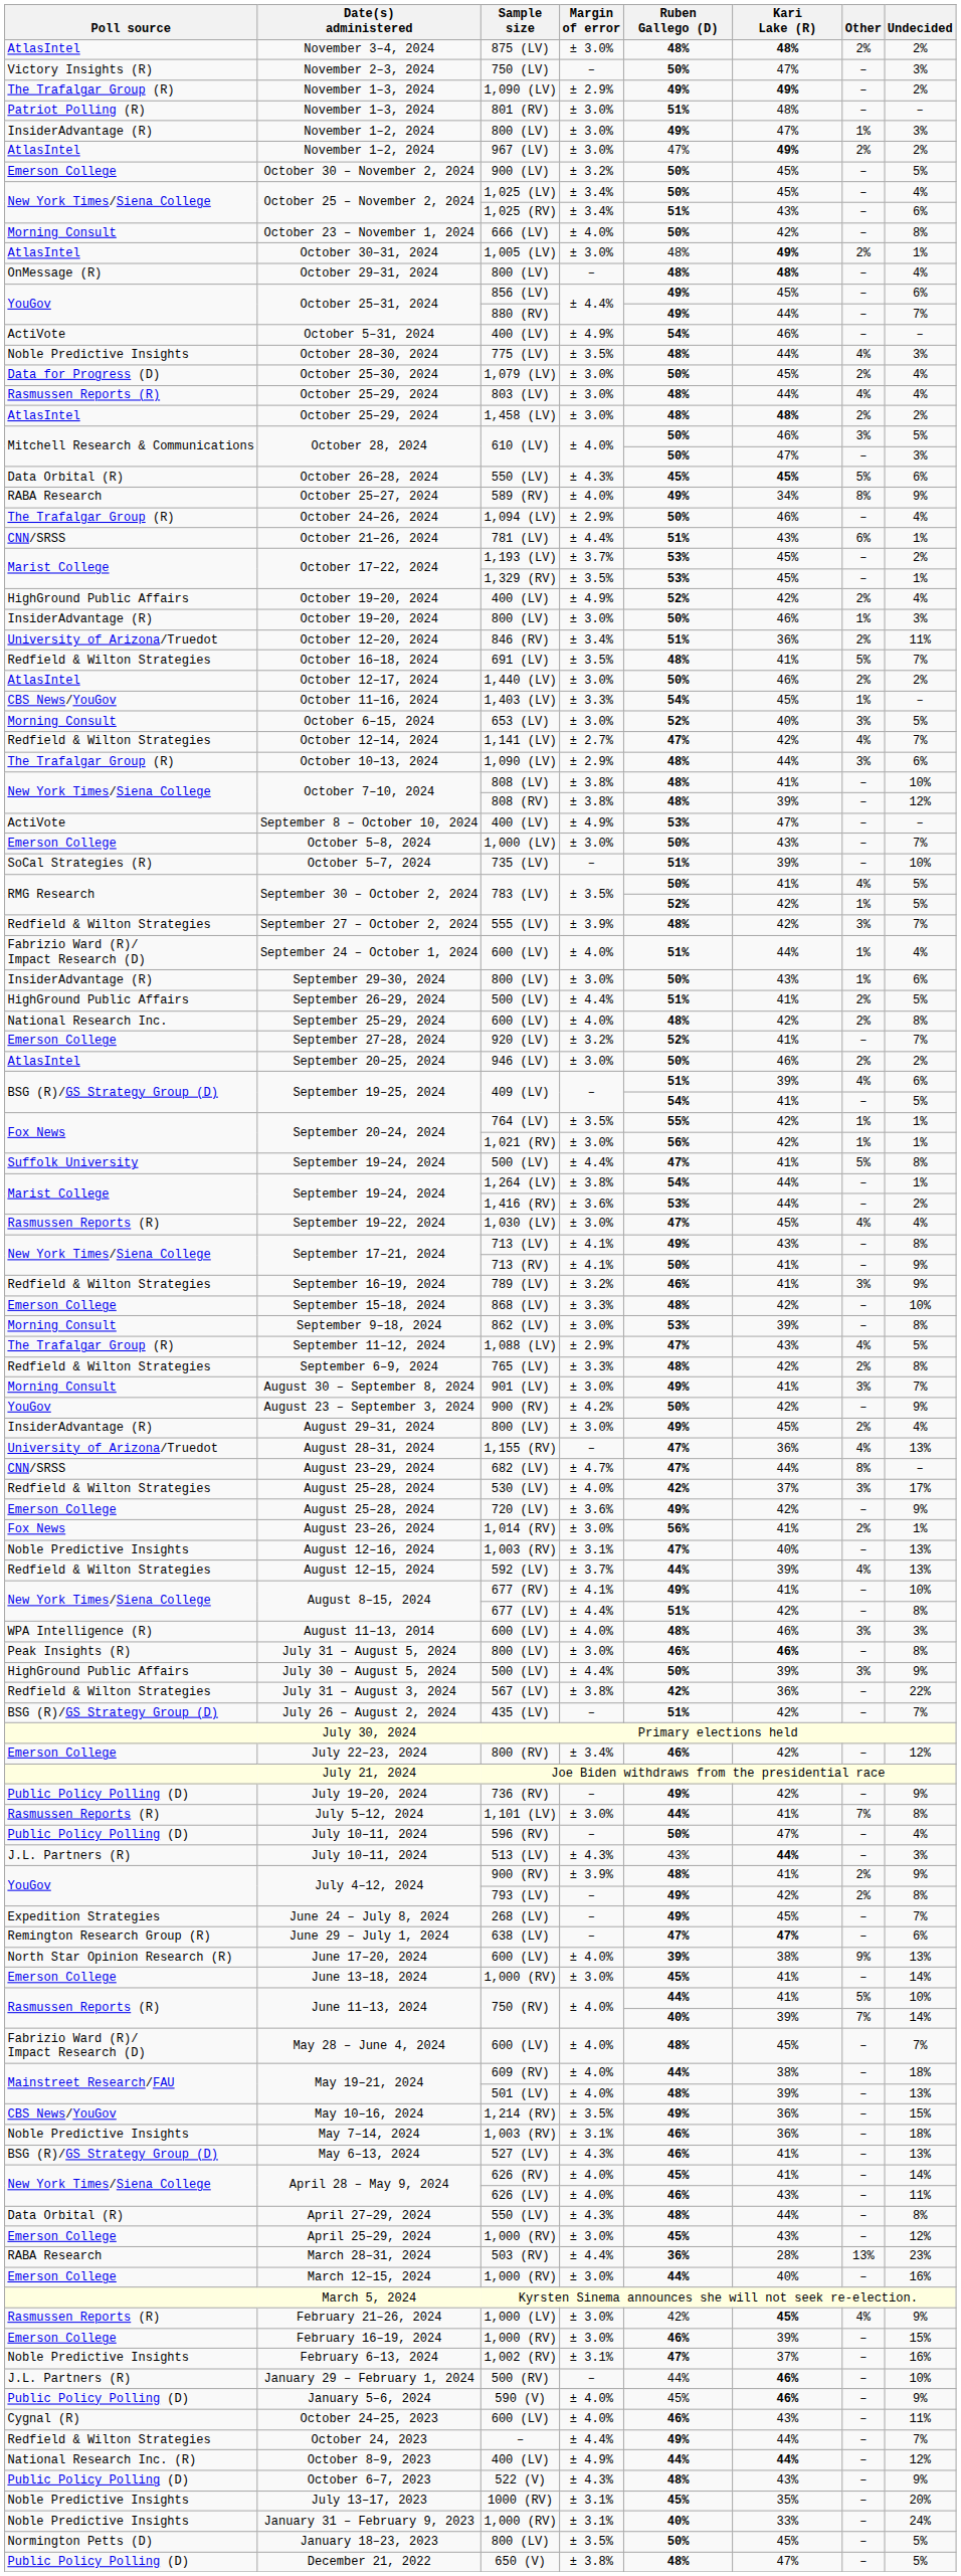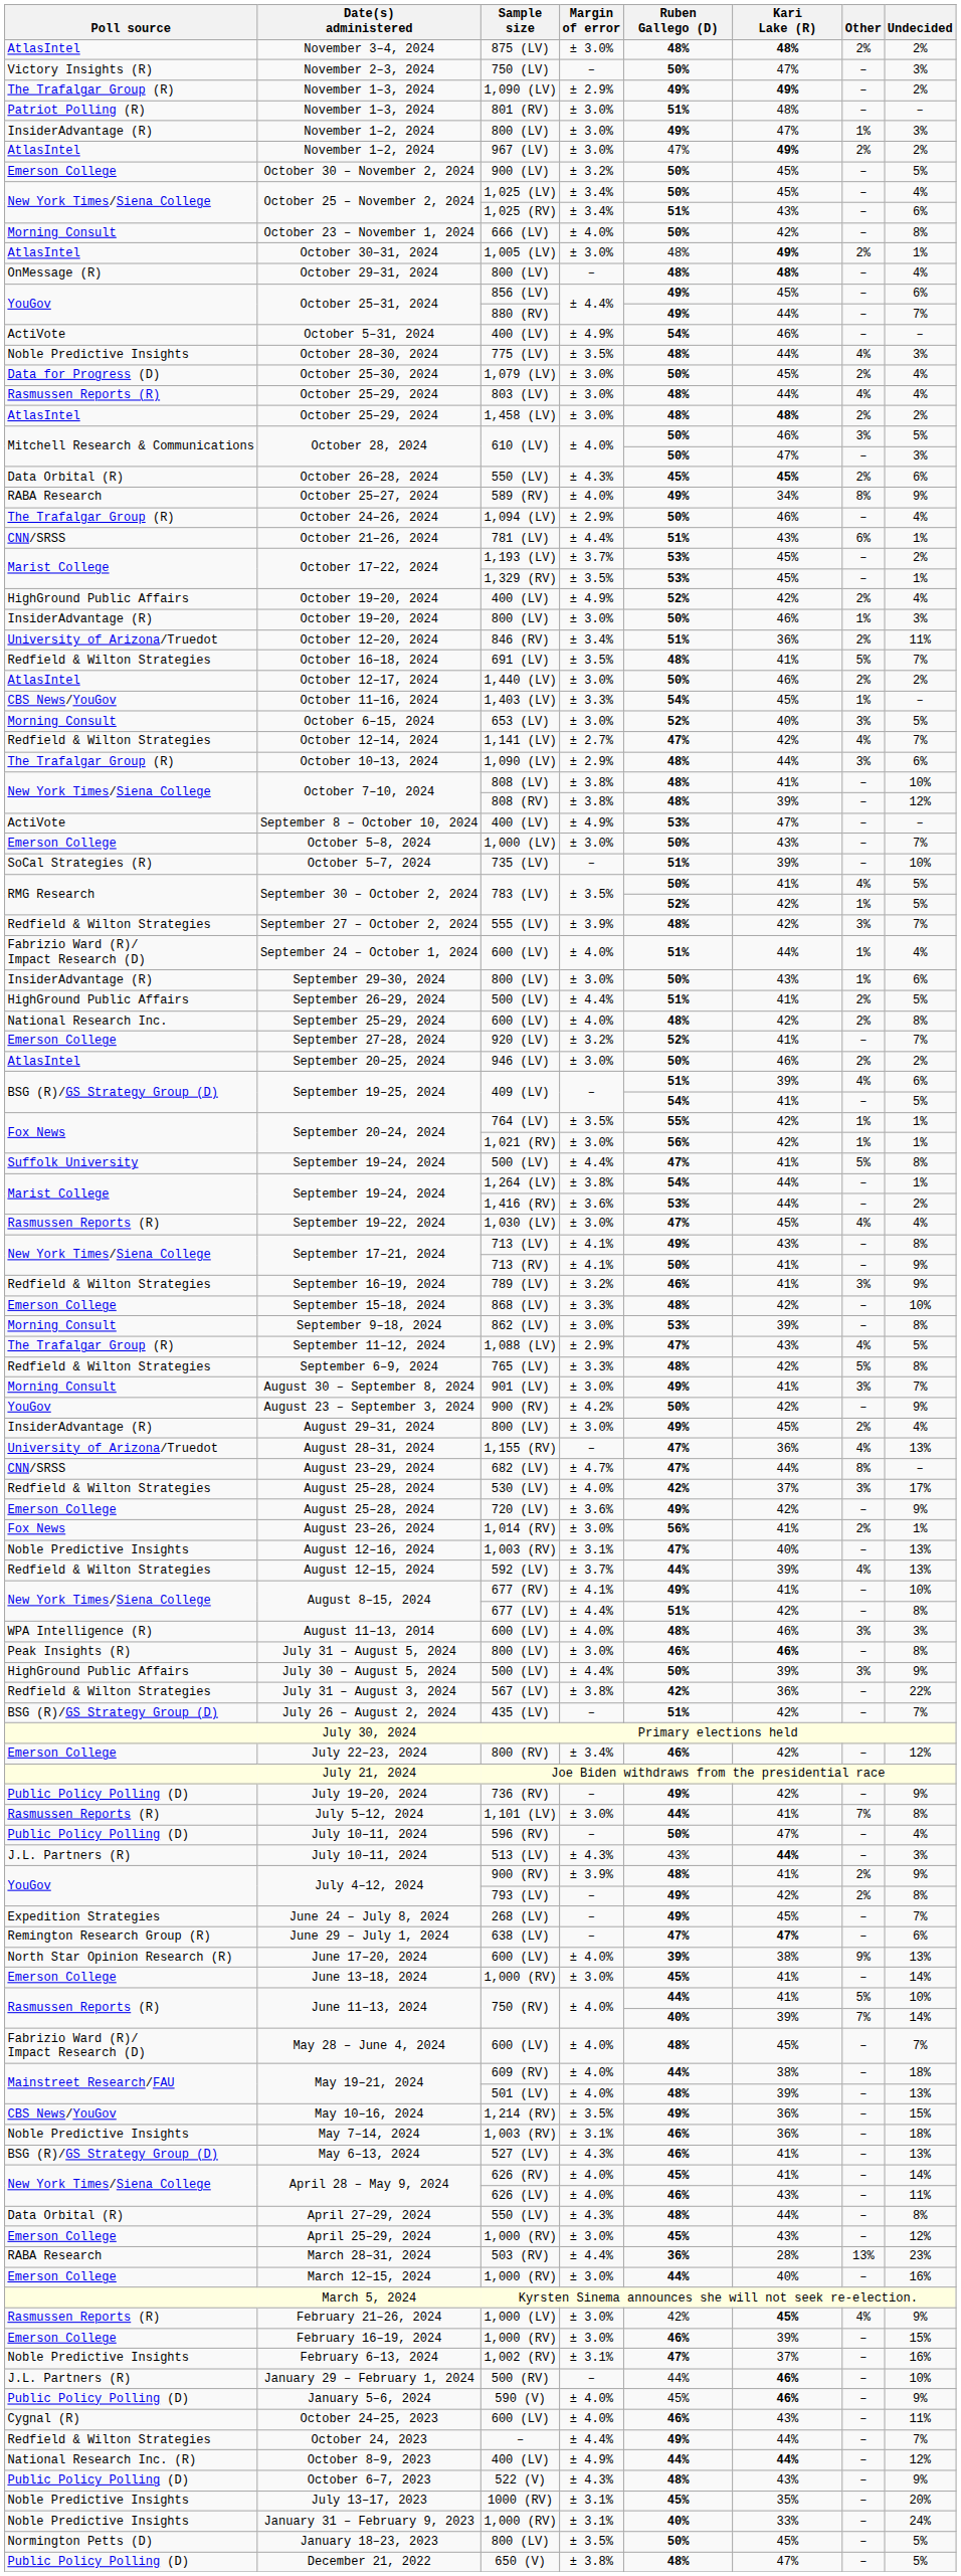October 26–28, 2024 | Other: 5% -> 2%
September 6–9, 2024 | Other: 2% -> 5%
